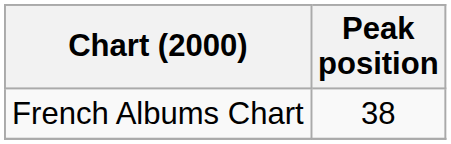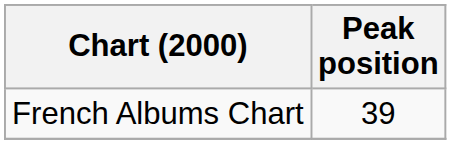French Albums Chart | Peak position: 38 -> 39
